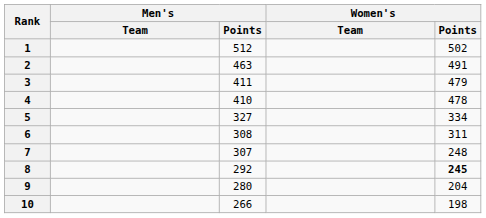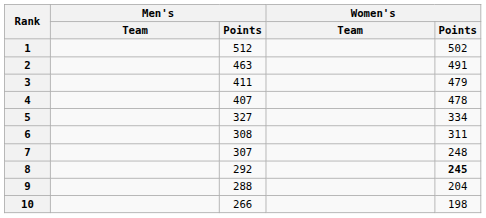4 | Men's / Points: 410 -> 407
9 | Men's / Points: 280 -> 288
